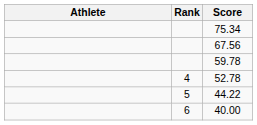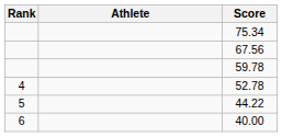columns swapped: Rank <-> Athlete
